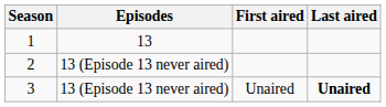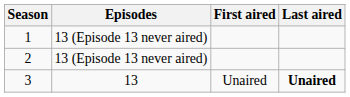1 | Episodes: 13 -> 13 (Episode 13 never aired)
3 | Episodes: 13 (Episode 13 never aired) -> 13
